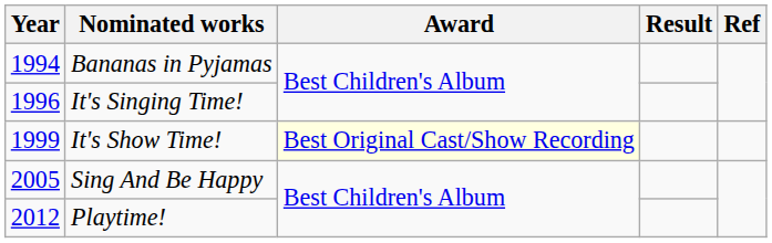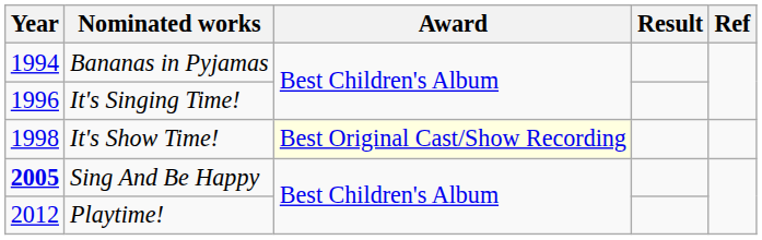It's Show Time! | Year: 1999 -> 1998
Sing And Be Happy | Year: normal -> bold
